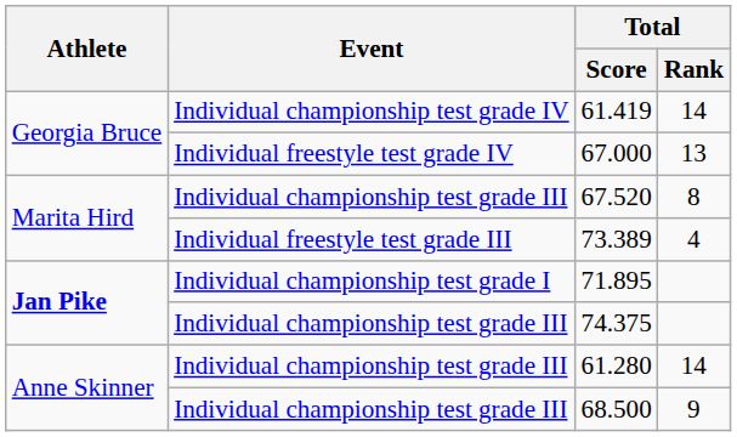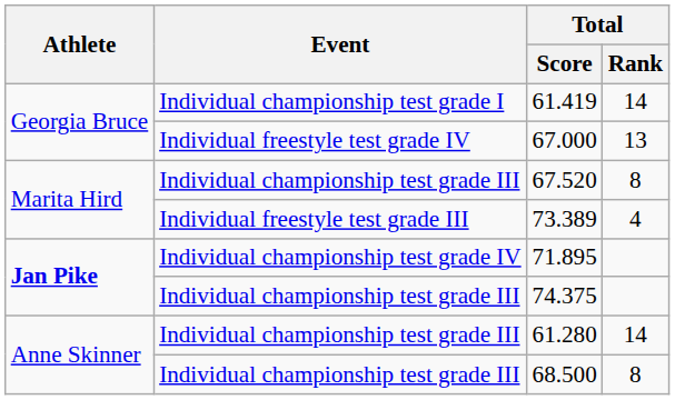61.419 | Event: Individual championship test grade IV -> Individual championship test grade I
71.895 | Event: Individual championship test grade I -> Individual championship test grade IV
68.500 | Total / Rank: 9 -> 8
